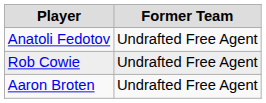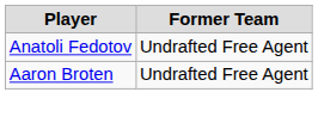- row: Rob Cowie | Undrafted Free Agent
